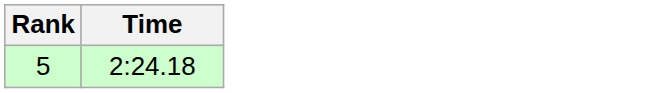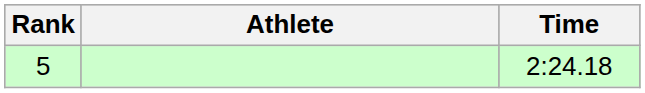+ column: Athlete
